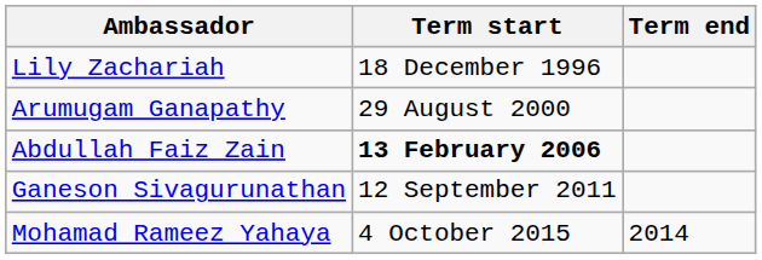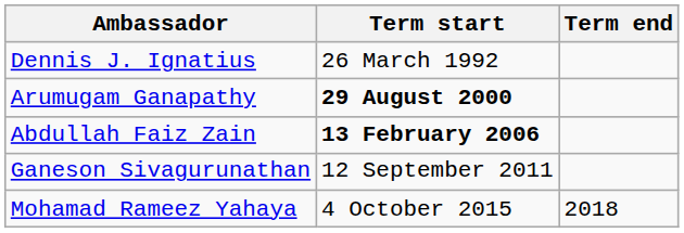+ row: Dennis J. Ignatius | 26 March 1992
- row: Lily Zachariah | 18 December 1996
Arumugam Ganapathy | Term start: normal -> bold
Mohamad Rameez Yahaya | Term end: 2014 -> 2018
